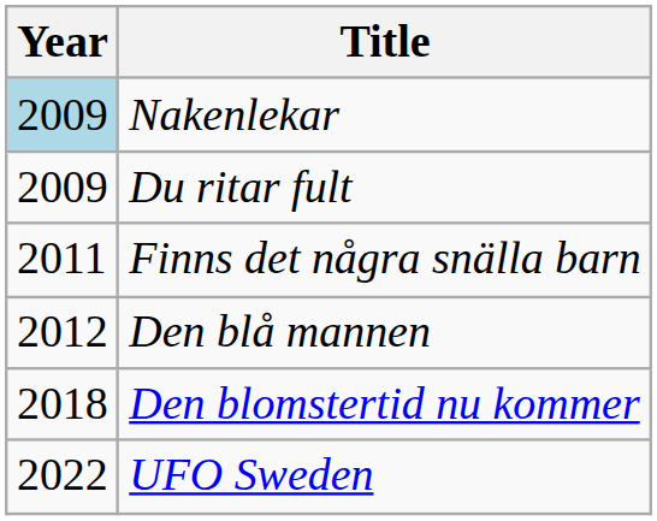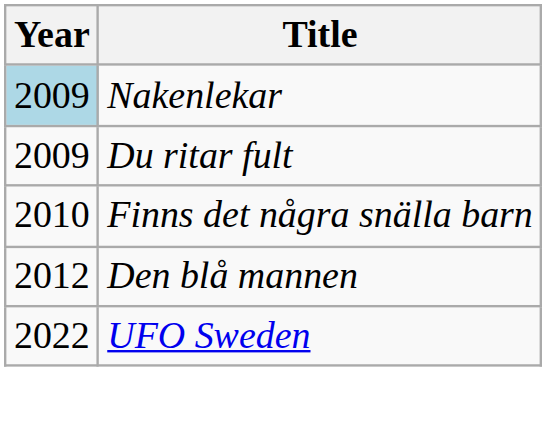Finns det några snälla barn | Year: 2011 -> 2010
- row: 2018 | Den blomstertid nu kommer
